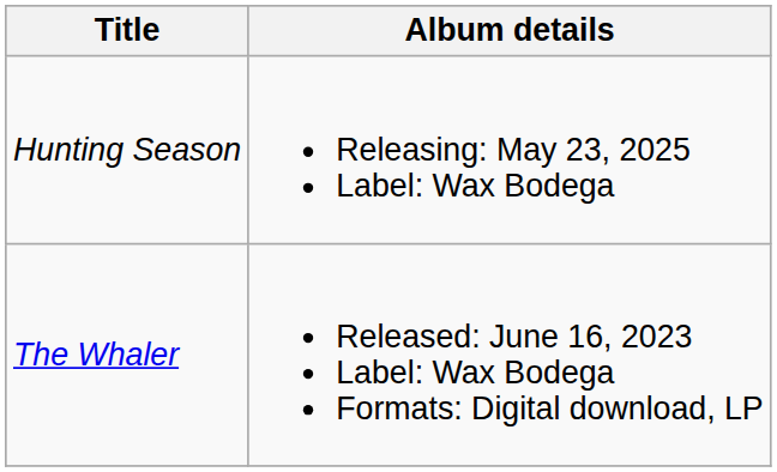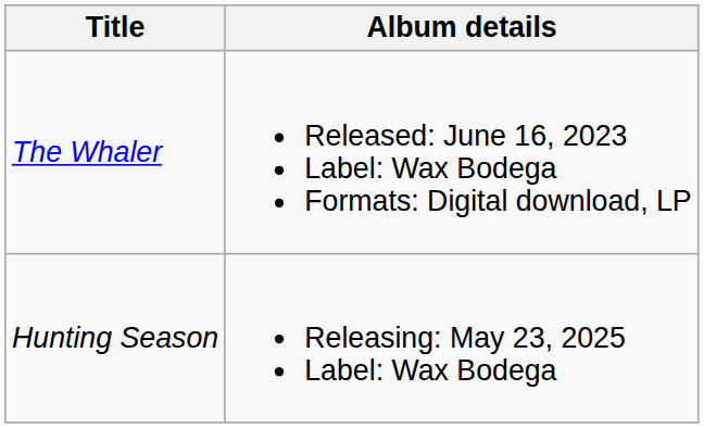rows swapped: The Whaler <-> Hunting Season
